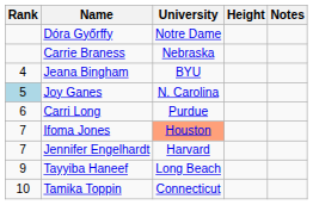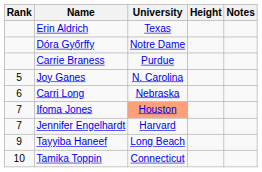+ row: Erin Aldrich | Texas
Carrie Braness | University: Nebraska -> Purdue
- row: 4 | Jeana Bingham | BYU
Joy Ganes | Rank: lightblue background -> no background
Carri Long | University: Purdue -> Nebraska
